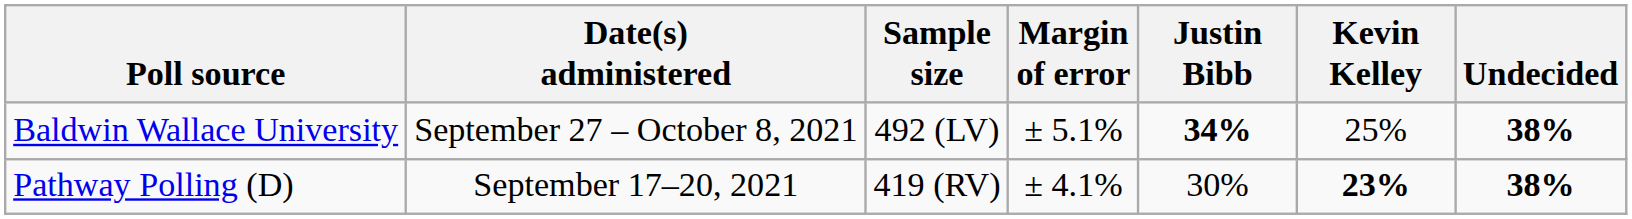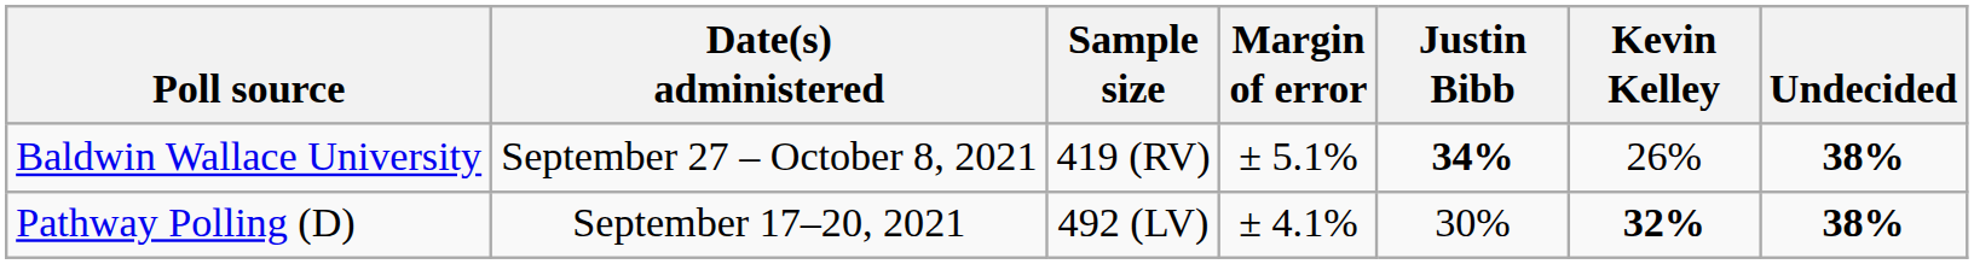Baldwin Wallace University | Sample size: 492 (LV) -> 419 (RV)
Baldwin Wallace University | Kevin Kelley: 25% -> 26%
Pathway Polling (D) | Sample size: 419 (RV) -> 492 (LV)
Pathway Polling (D) | Kevin Kelley: 23% -> 32%
